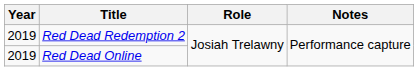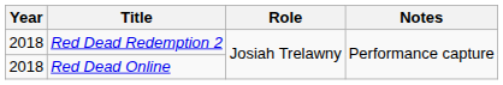Red Dead Redemption 2 | Year: 2019 -> 2018
Red Dead Online | Year: 2019 -> 2018
